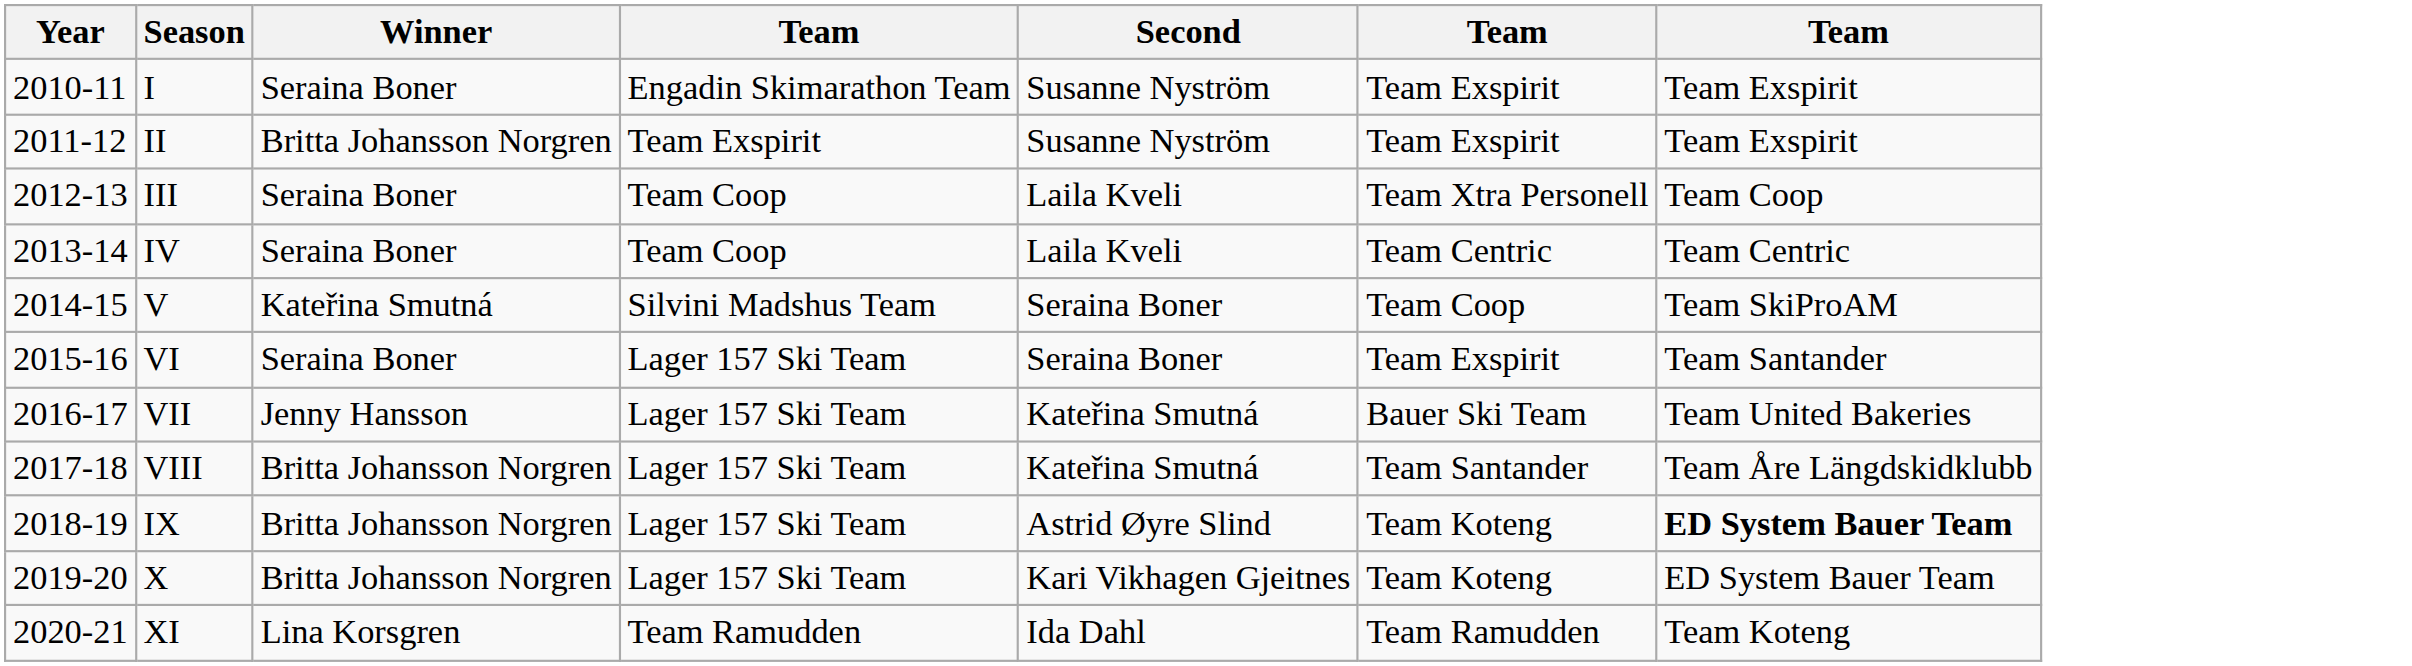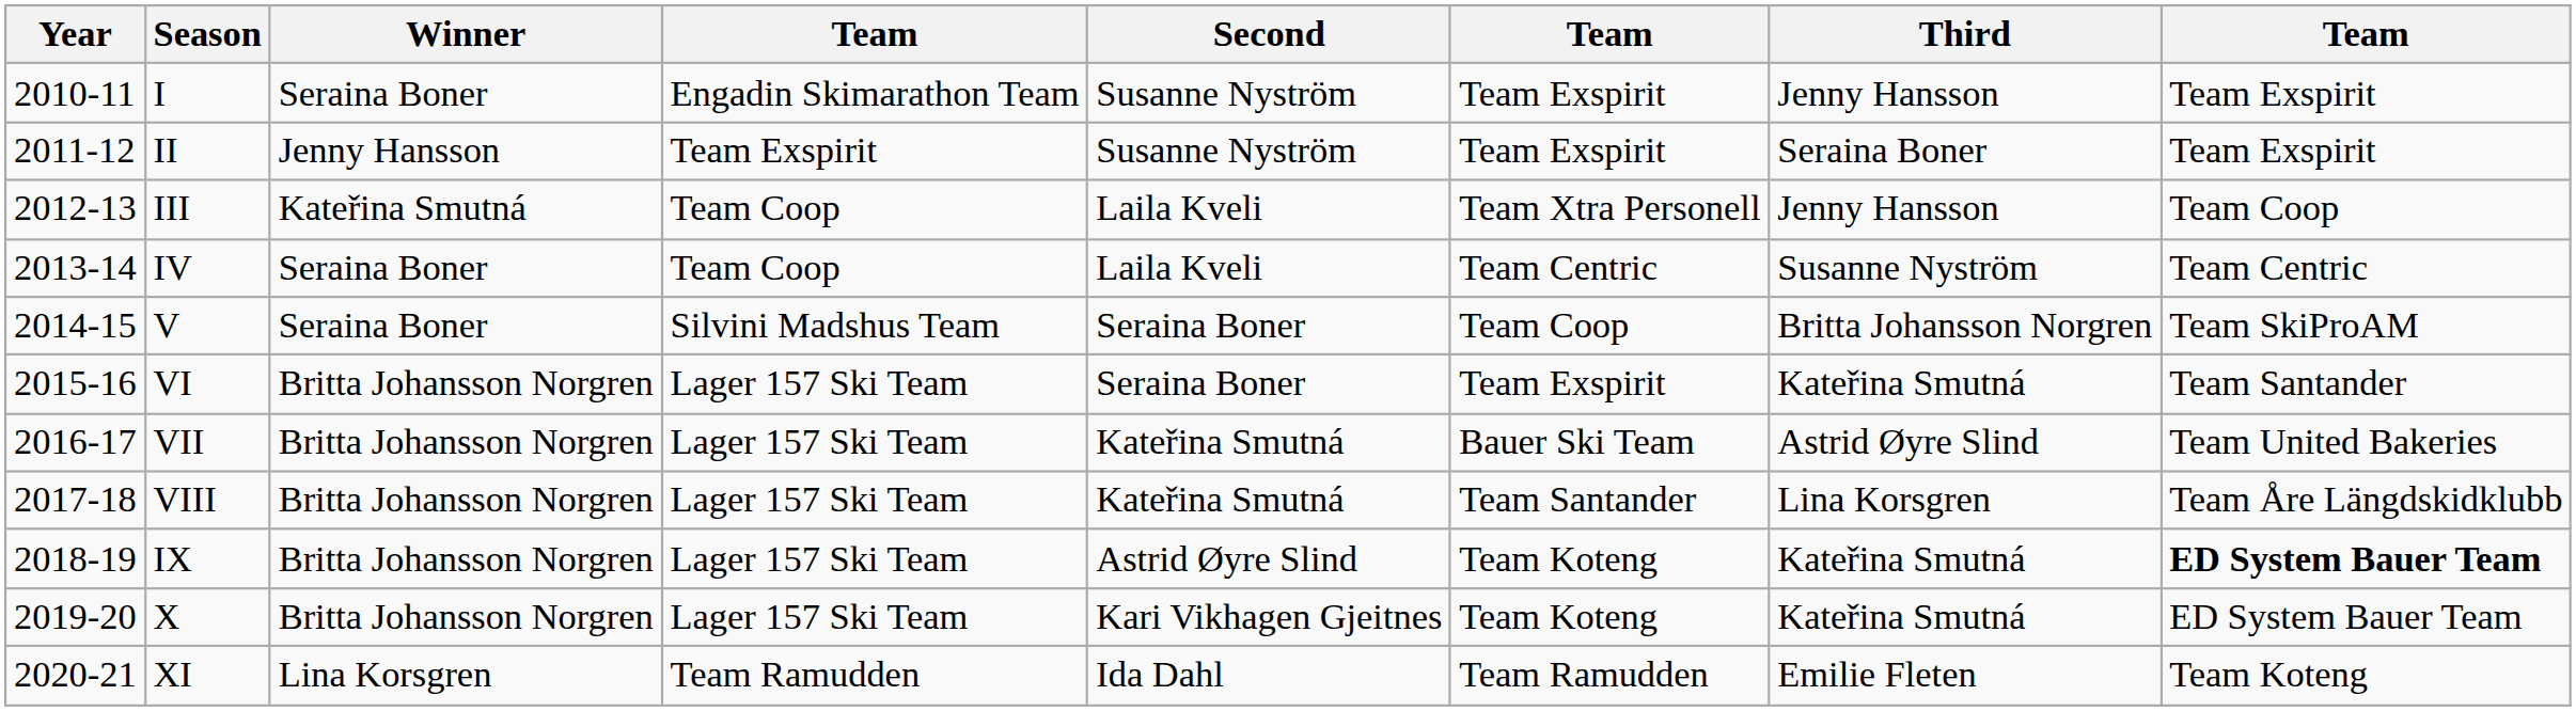+ column: Third | Jenny Hansson | Seraina Boner | Jenny Hansson | Susanne Nyström | Britta Johansson Norgren | Kateřina Smutná | Astrid Øyre Slind | Lina Korsgren | Kateřina Smutná | Kateřina Smutná | Emilie Fleten
II | Winner: Britta Johansson Norgren -> Jenny Hansson
III | Winner: Seraina Boner -> Kateřina Smutná
V | Winner: Kateřina Smutná -> Seraina Boner
VI | Winner: Seraina Boner -> Britta Johansson Norgren
VII | Winner: Jenny Hansson -> Britta Johansson Norgren
